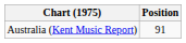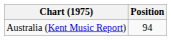Australia (Kent Music Report) | Position: 91 -> 94
